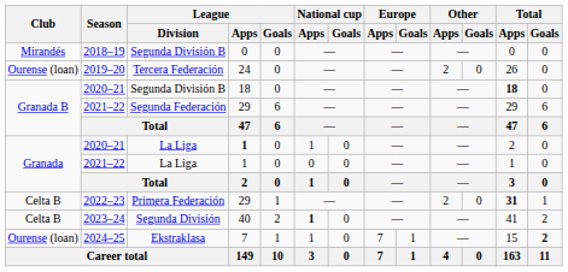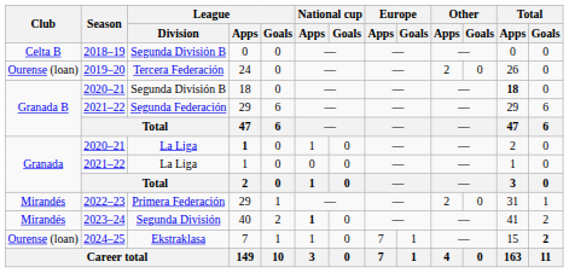2018–19 | Club: Mirandés -> Celta B
2022–23 | Club: Celta B -> Mirandés
2022–23 | Total / Apps: bold -> normal
2023–24 | Club: Celta B -> Mirandés
